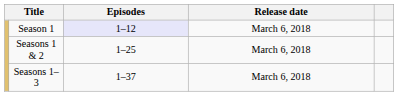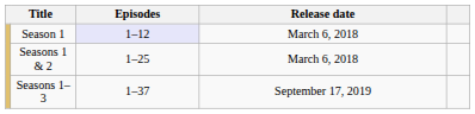Seasons 1–3 | Release date: March 6, 2018 -> September 17, 2019
